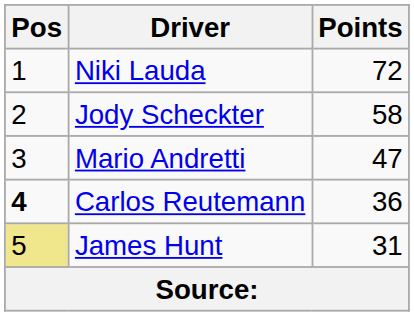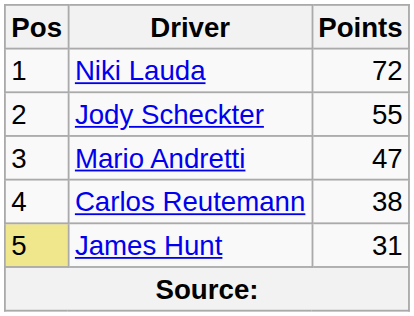Jody Scheckter | Points: 58 -> 55
Carlos Reutemann | Pos: bold -> normal
Carlos Reutemann | Points: 36 -> 38
